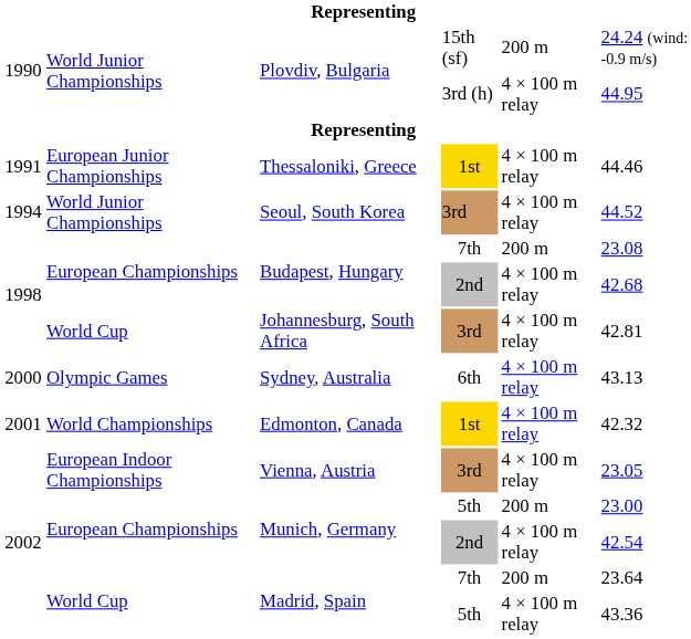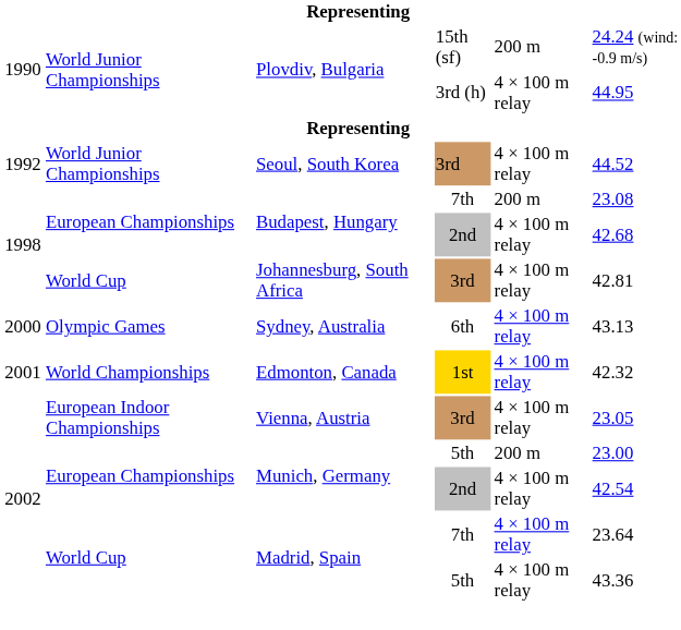- row: 1991 | European Junior Championships | Thessaloniki, Greece | 1st | 4 × 100 m relay | 44.46
Seoul, South Korea | column 1: 1994 -> 1992
Madrid, Spain / 7th | column 5: 200 m -> 4 × 100 m relay
